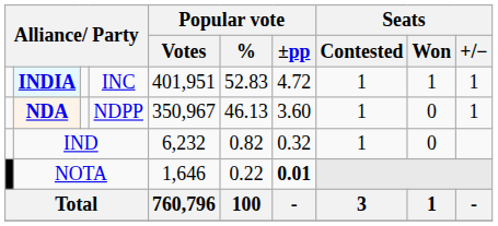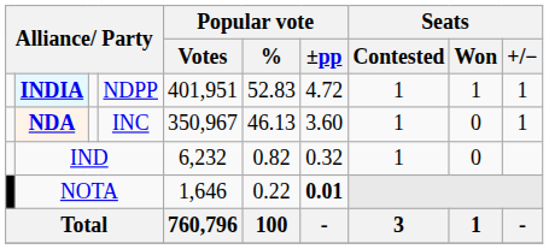INDIA | column 4: INC -> NDPP
NDA | column 4: NDPP -> INC
